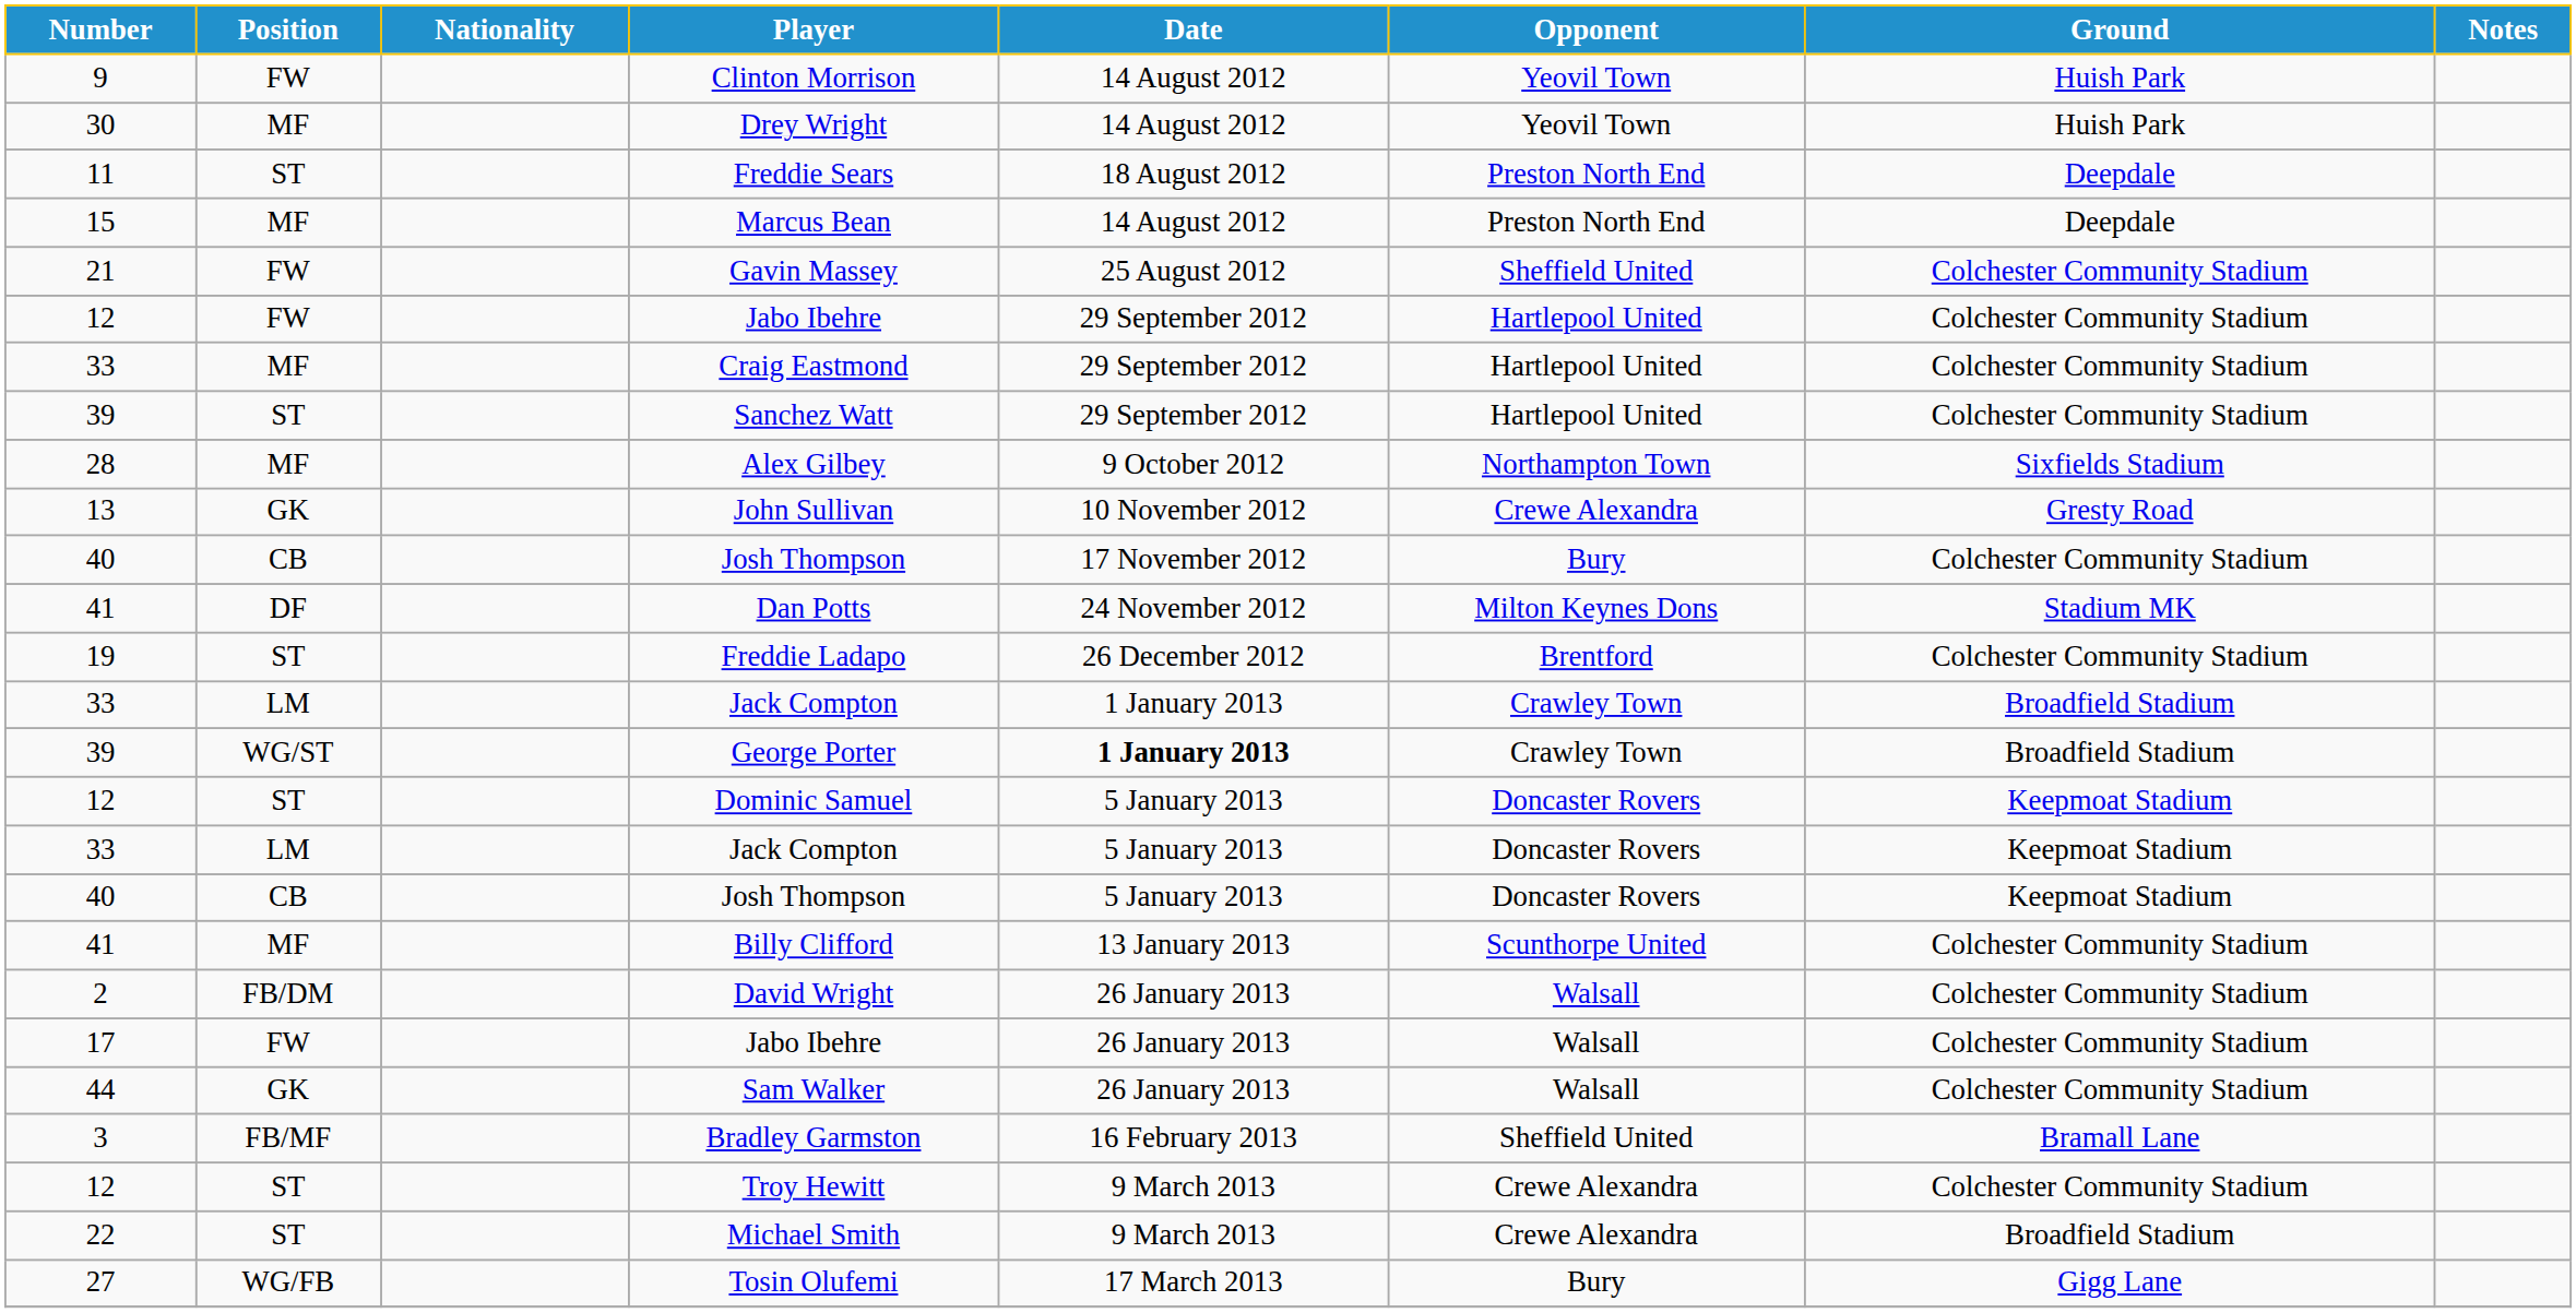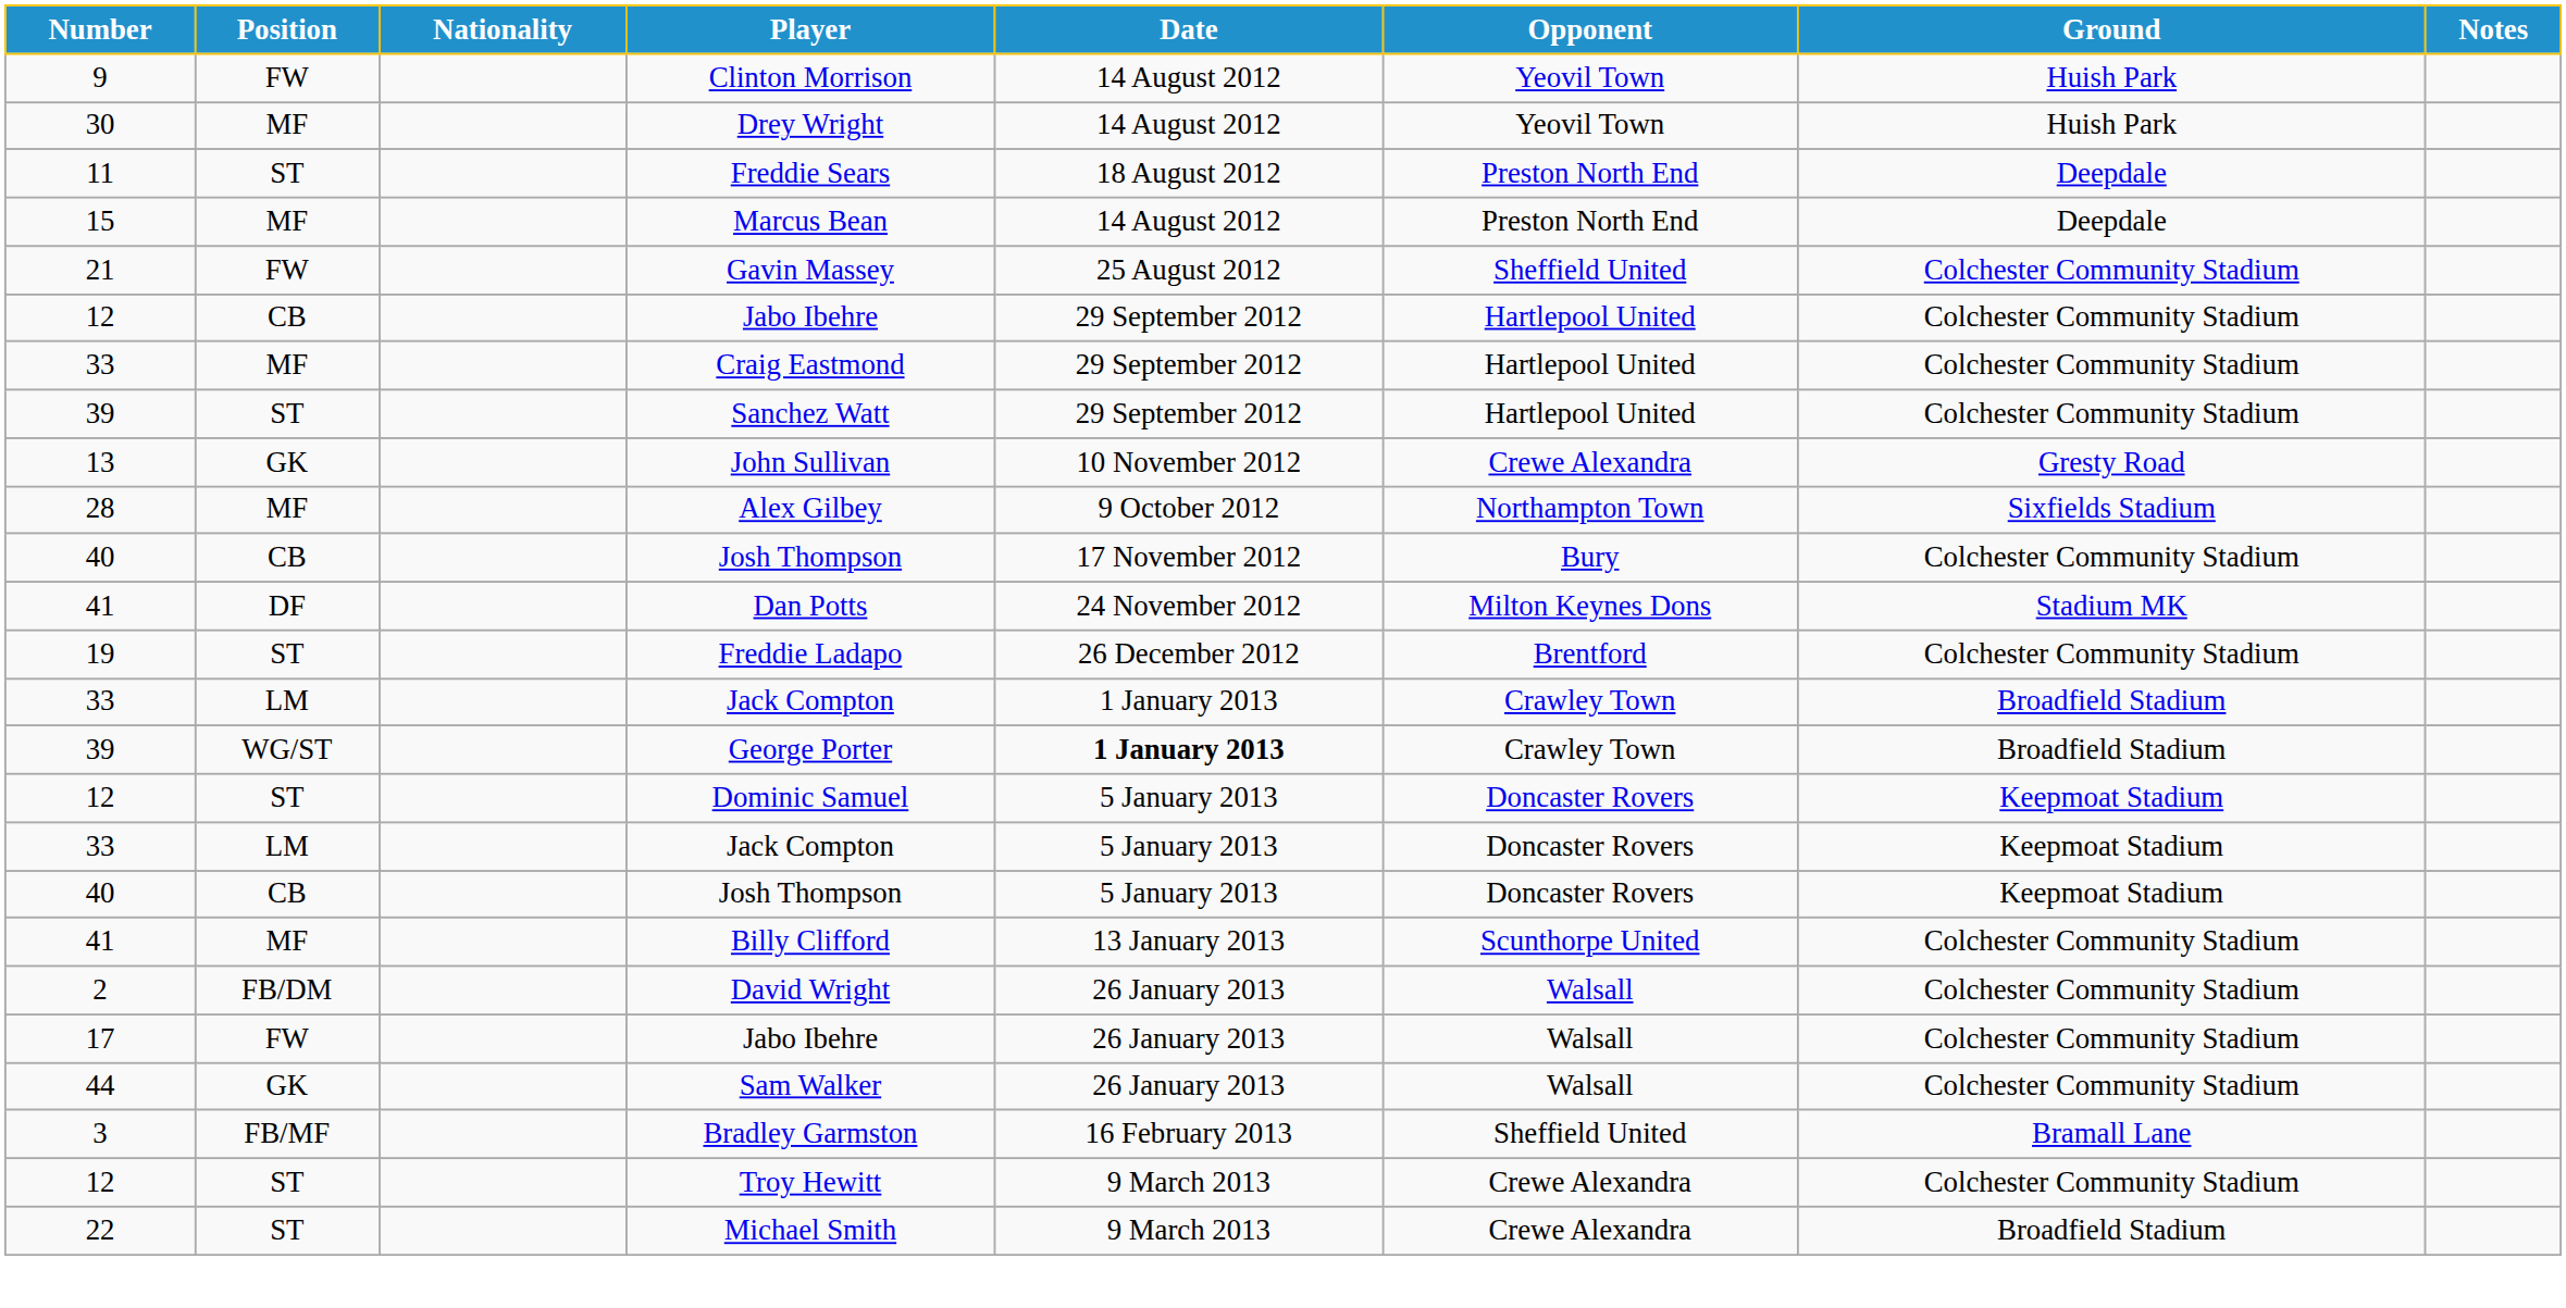12 / Jabo Ibehre | Position: FW -> CB
rows swapped: Alex Gilbey <-> John Sullivan
- row: 27 | WG/FB | Tosin Olufemi | 17 March 2013 | Bury | Gigg Lane
